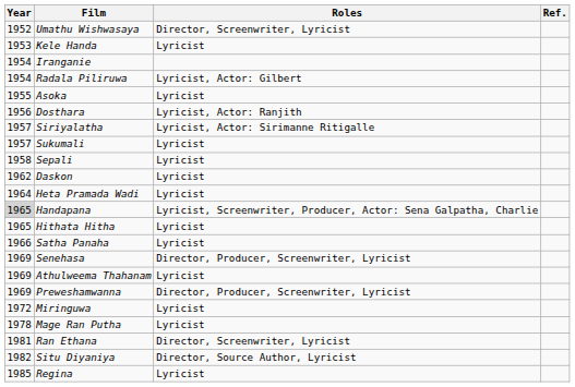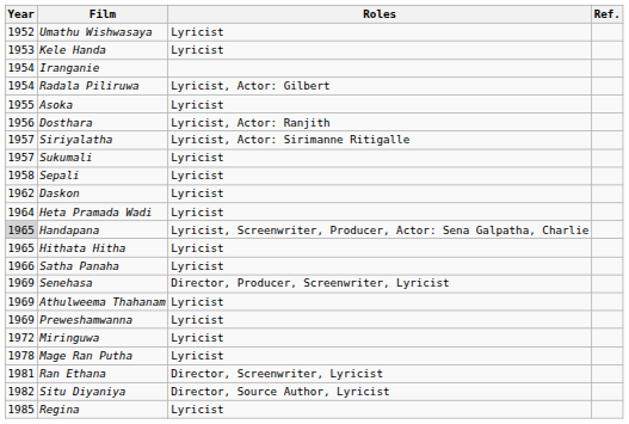Umathu Wishwasaya | Roles: Director, Screenwriter, Lyricist -> Lyricist
Preweshamwanna | Roles: Director, Producer, Screenwriter, Lyricist -> Lyricist
